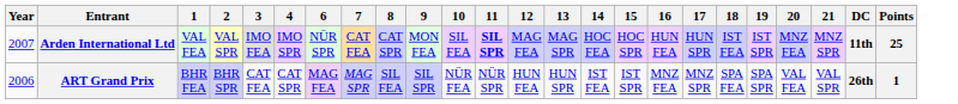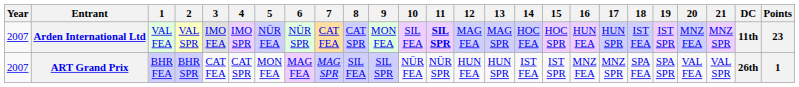+ column: 5 | NÜR FEA | MON FEA
Arden International Ltd | Points: 25 -> 23
ART Grand Prix | Year: 2006 -> 2007
